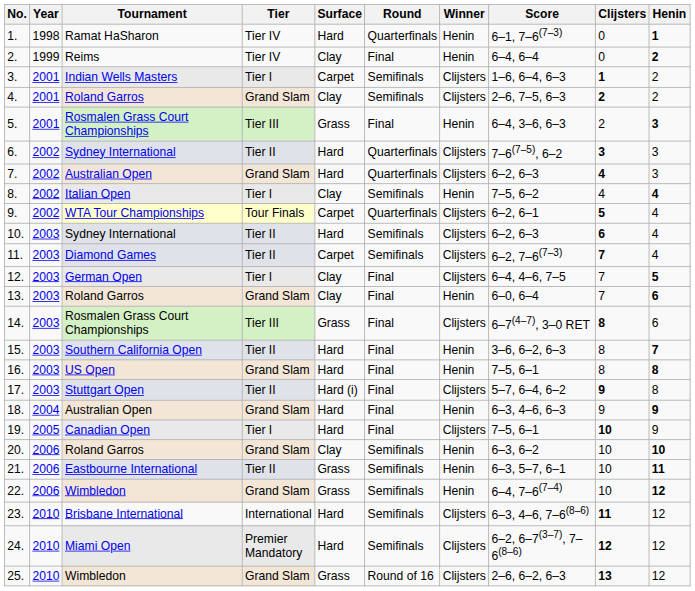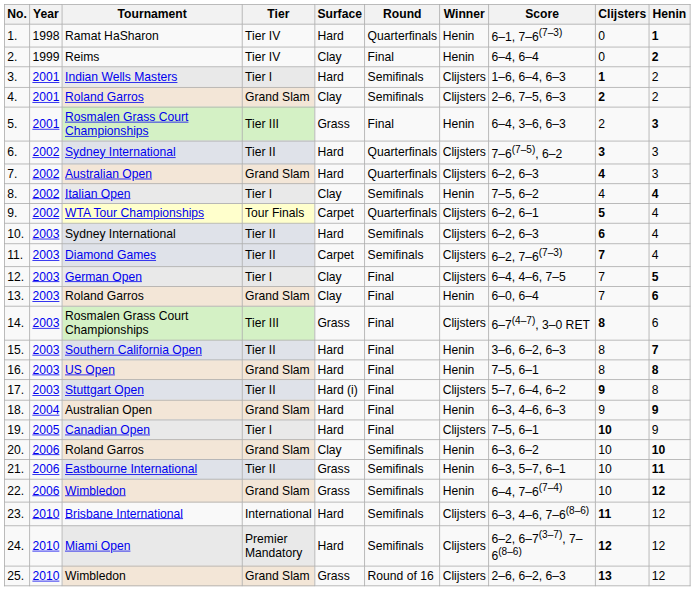3. | Surface: Carpet -> Hard
